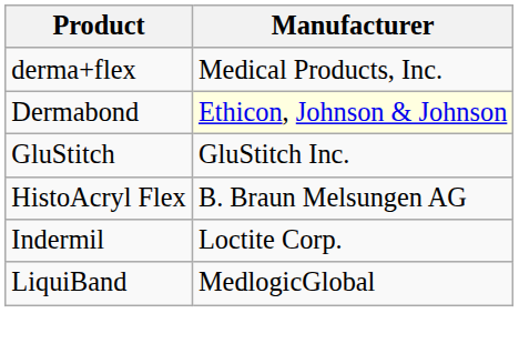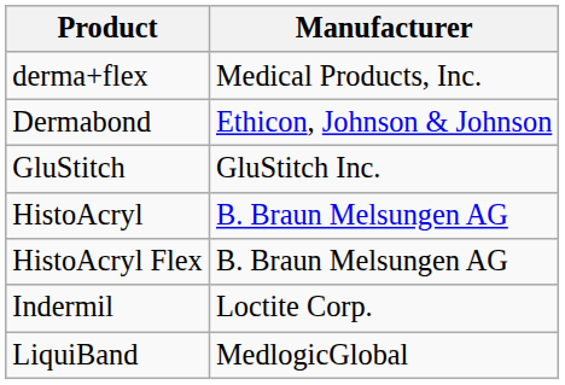Dermabond | Manufacturer: lightyellow background -> no background
+ row: HistoAcryl | B. Braun Melsungen AG
